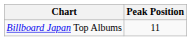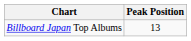Billboard Japan Top Albums | Peak Position: 11 -> 13
